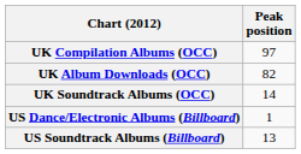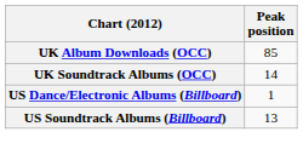- row: UK Compilation Albums (OCC) | 97
UK Album Downloads (OCC) | Peak position: 82 -> 85
